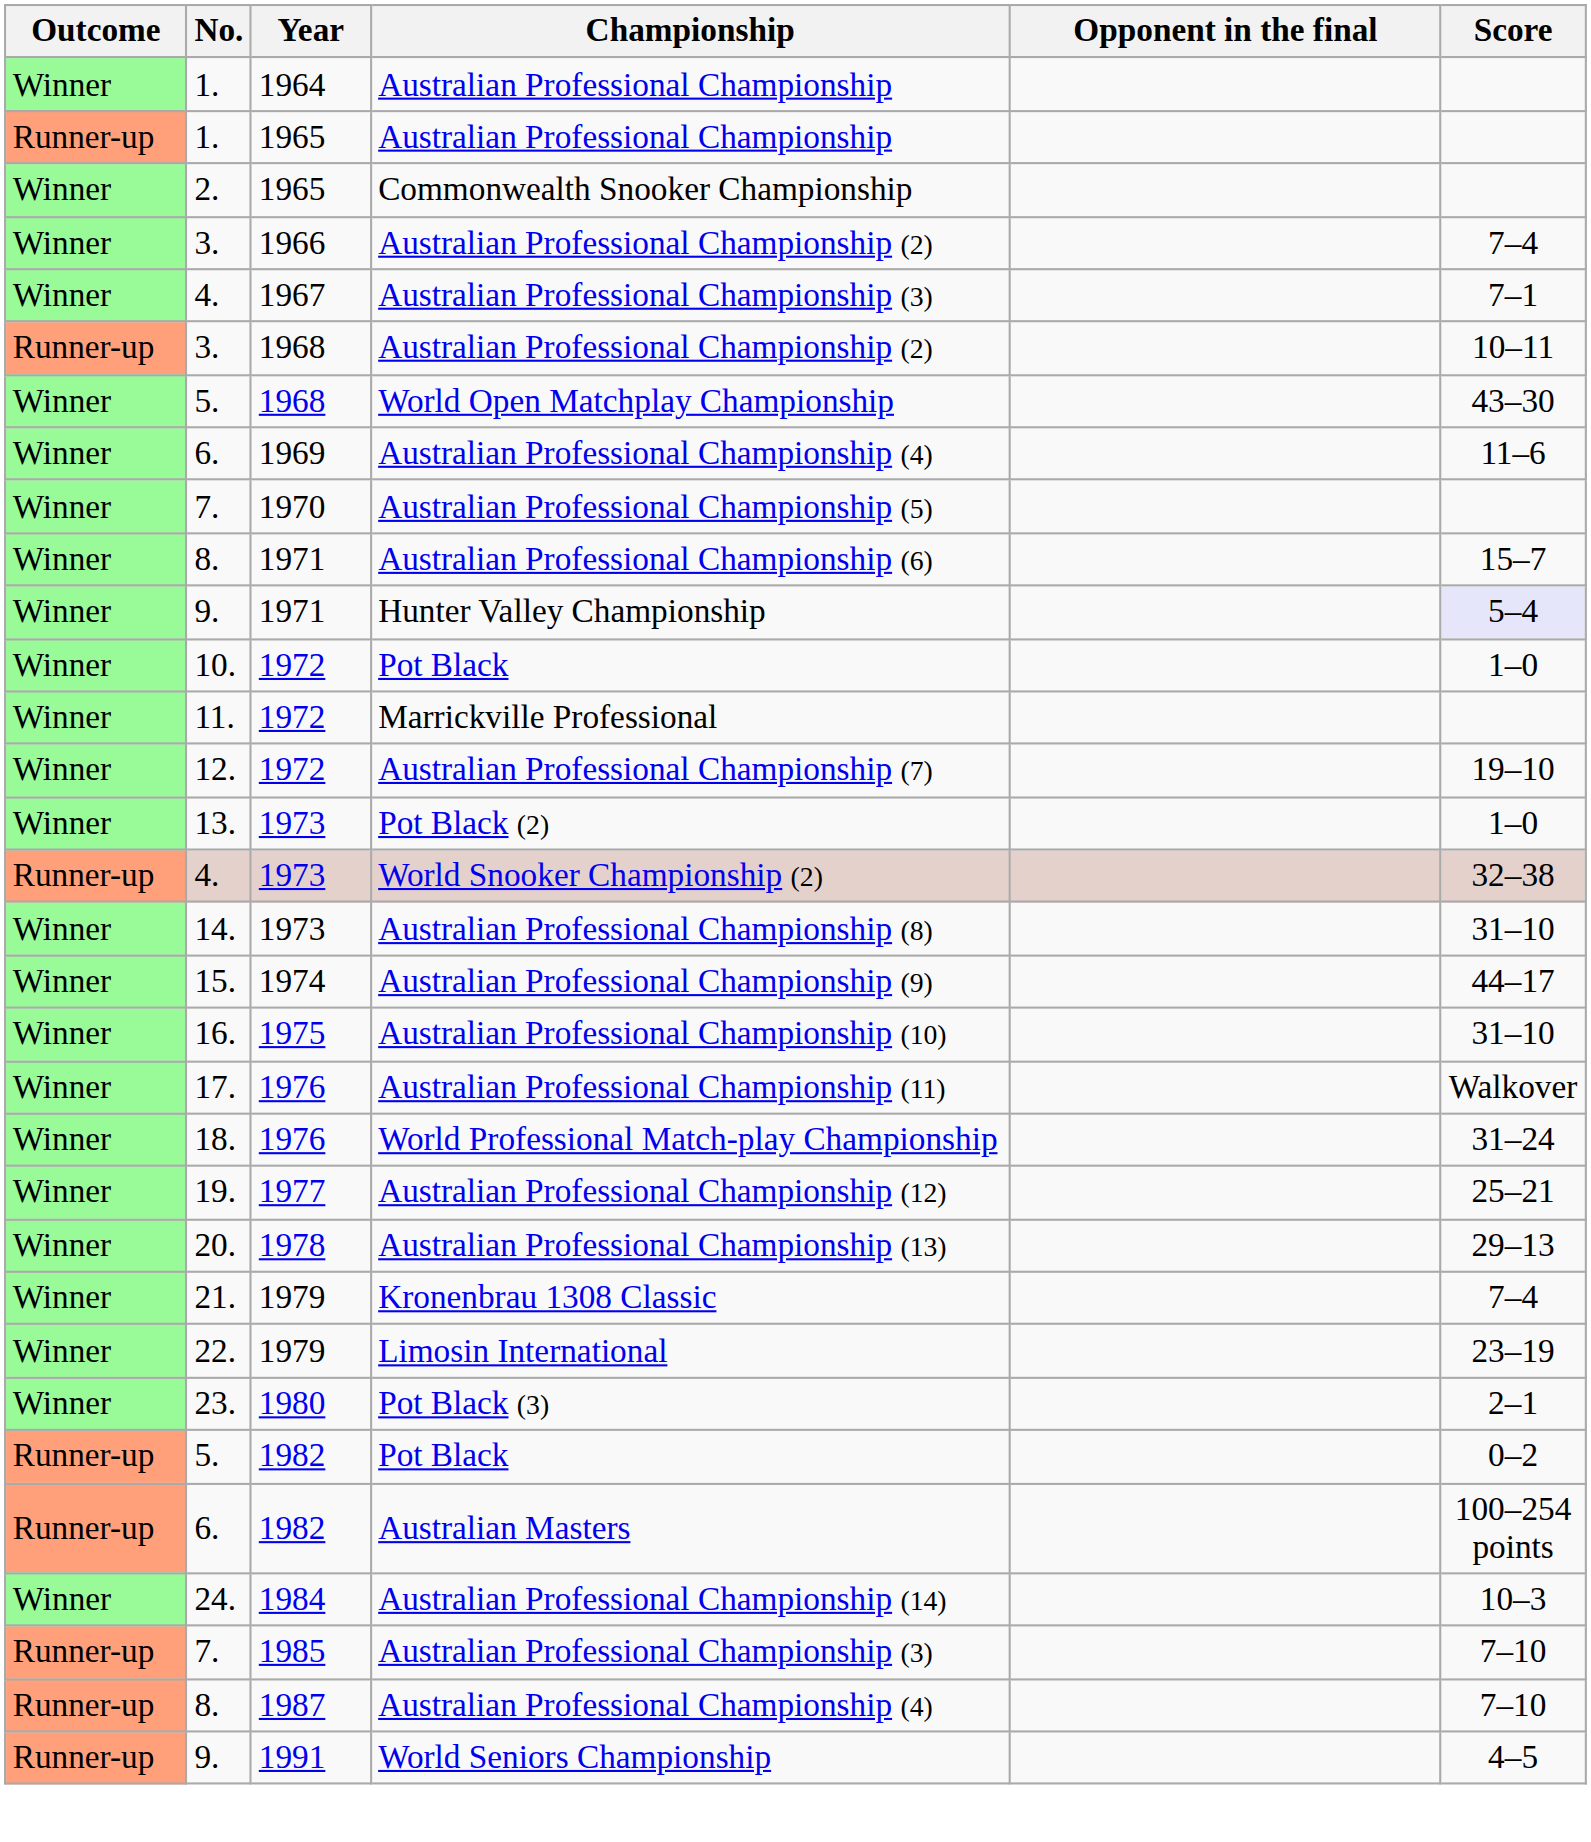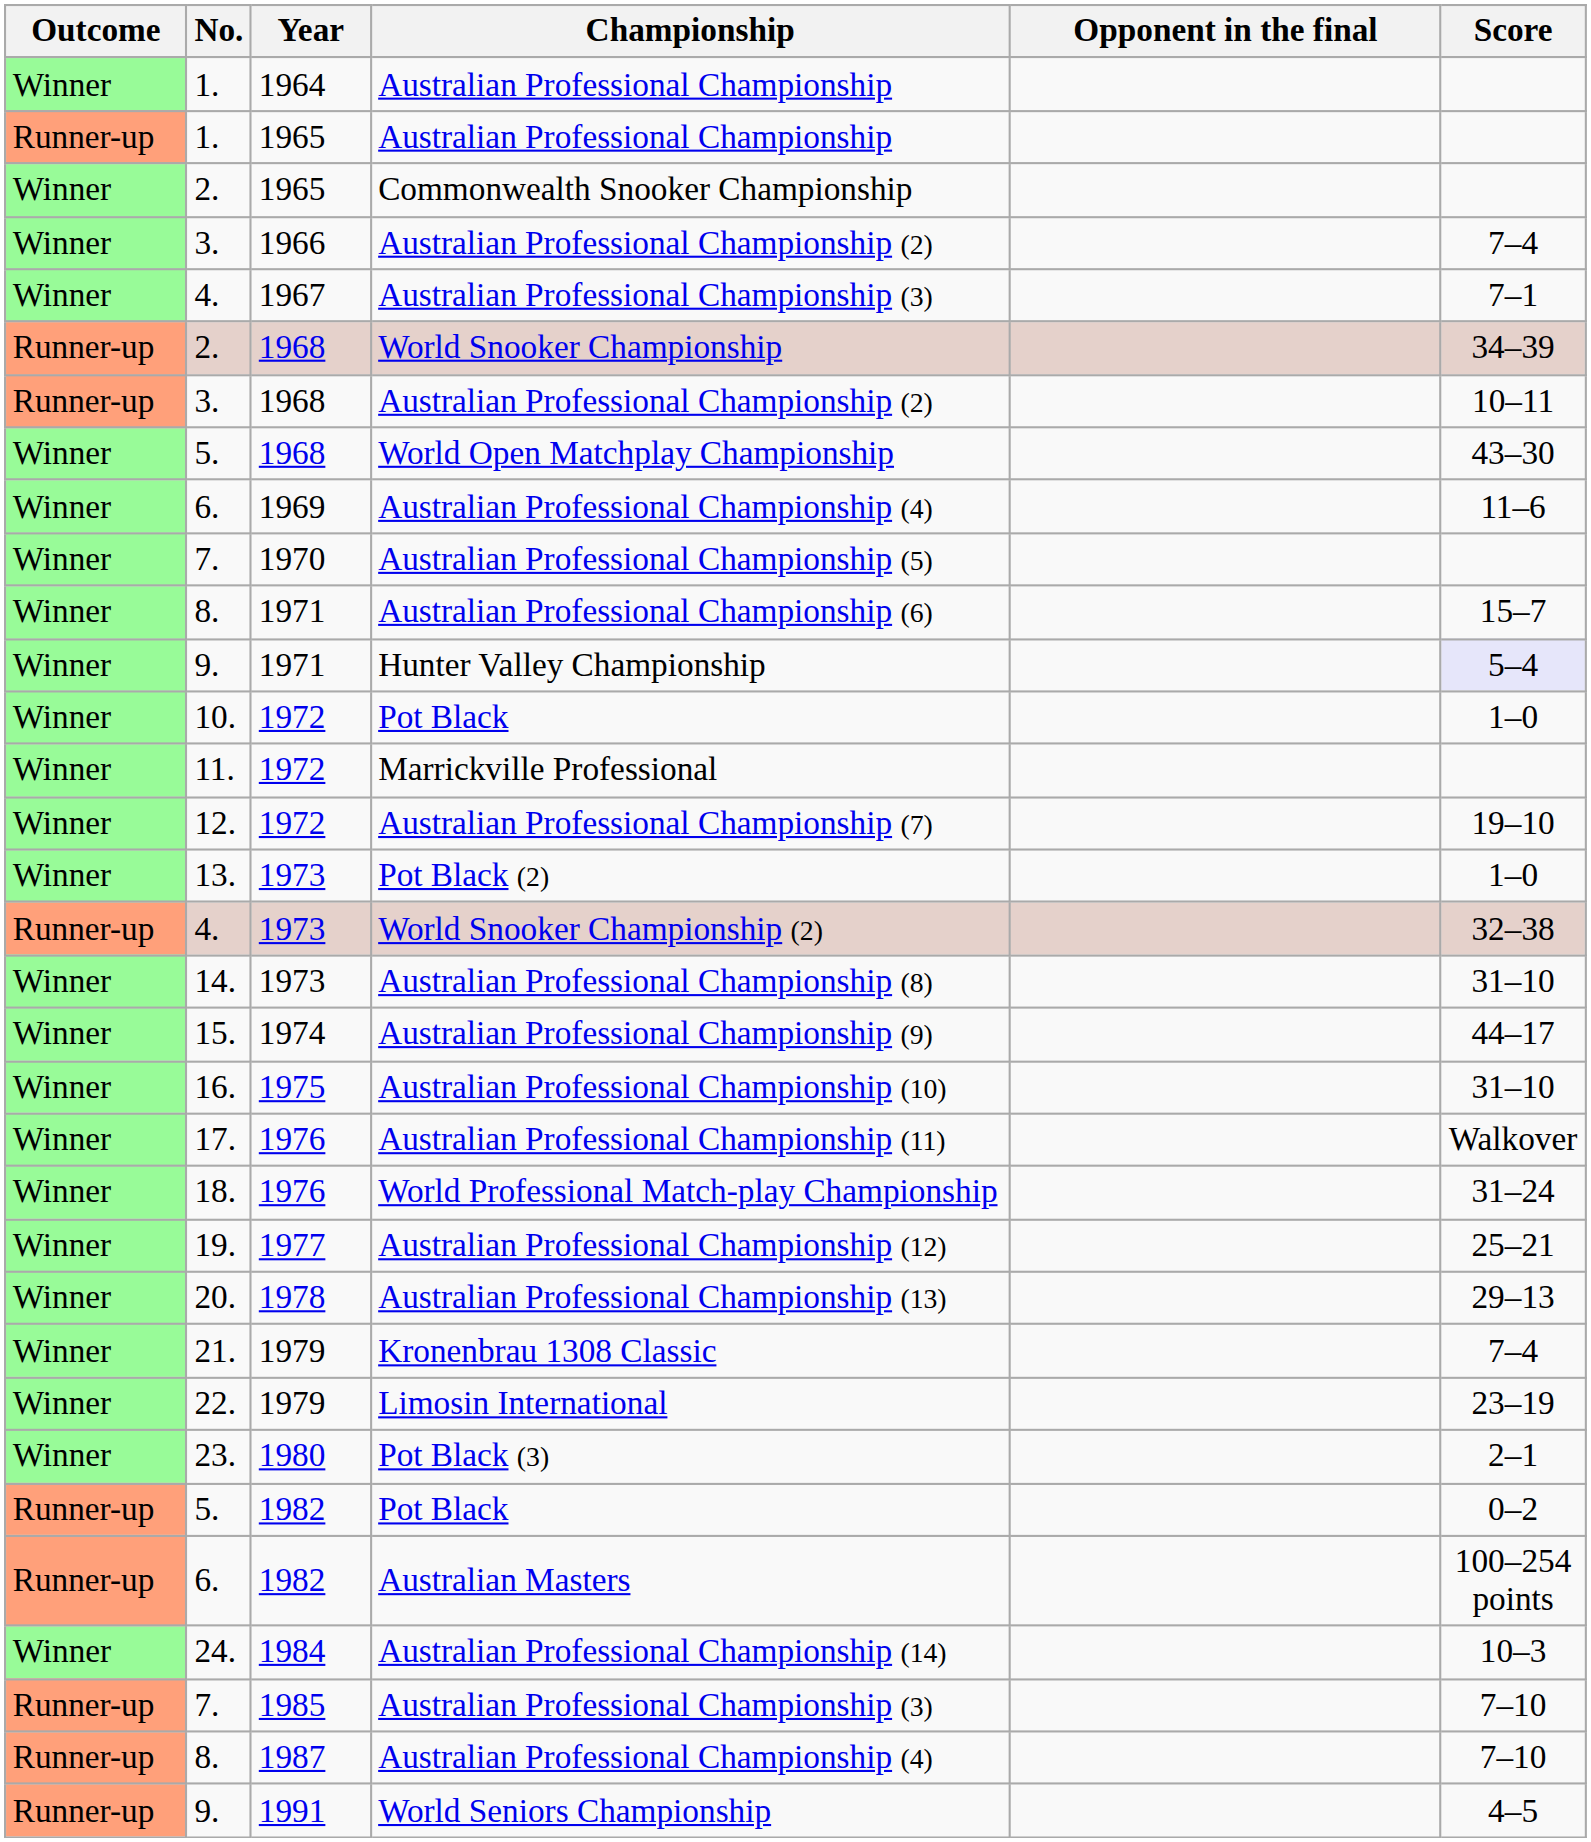+ row: Runner-up | 2. | 1968 | World Snooker Championship | 34–39
